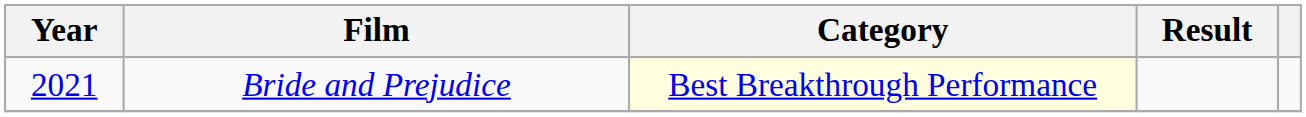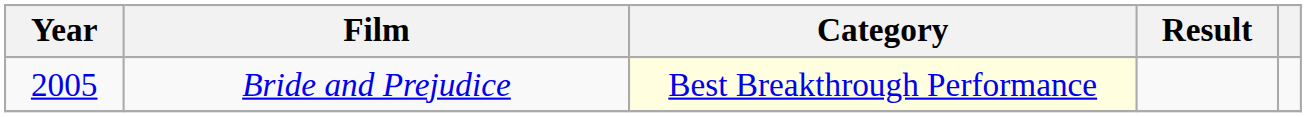Bride and Prejudice | Year: 2021 -> 2005
